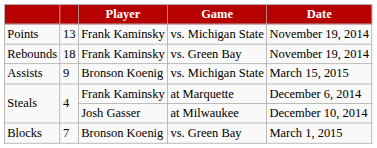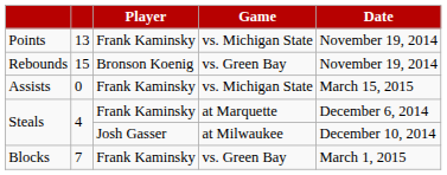Rebounds | column 2: 18 -> 15
Rebounds | Player: Frank Kaminsky -> Bronson Koenig
Assists | column 2: 9 -> 0
Assists | Player: Bronson Koenig -> Frank Kaminsky
Blocks | Player: Bronson Koenig -> Frank Kaminsky
